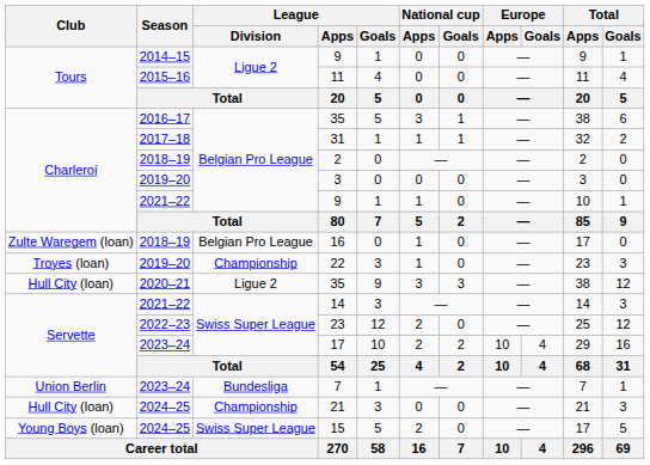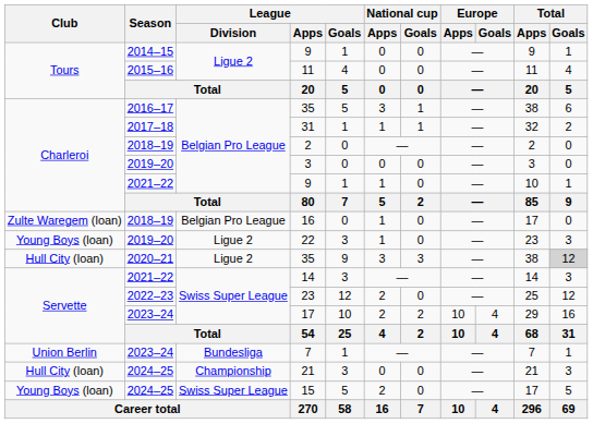22 | Club: Troyes (loan) -> Young Boys (loan)
22 | League / Division: Championship -> Ligue 2
2020–21 / 35 | Total / Goals: no background -> lightgrey background
